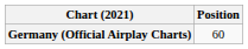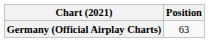Germany (Official Airplay Charts) | Position: 60 -> 63
